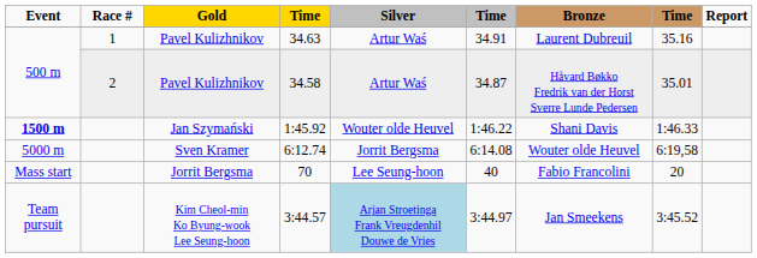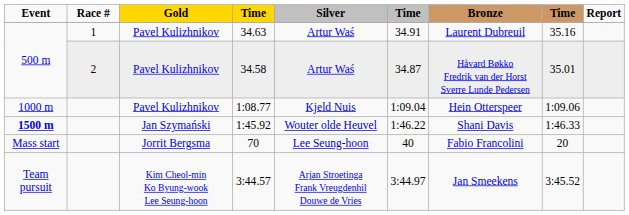+ row: 1000 m | Pavel Kulizhnikov | 1:08.77 | Kjeld Nuis | 1:09.04 | Hein Otterspeer | 1:09.06
- row: 5000 m | Sven Kramer | 6:12.74 | Jorrit Bergsma | 6:14.08 | Wouter olde Heuvel | 6:19,58
3:44.57 | Silver: lightblue background -> no background
